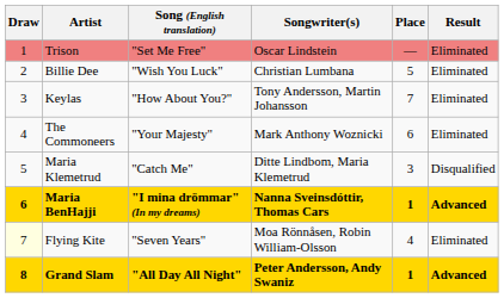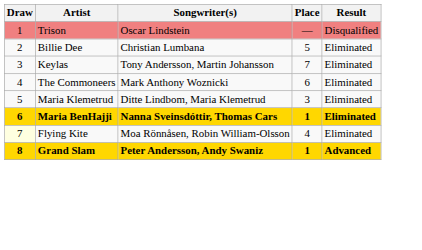- column: Song (English translation) | "Set Me Free" | "Wish You Luck" | "How About You?" | "Your Majesty" | "Catch Me" | "I mina drömmar" (In my dreams) | "Seven Years" | "All Day All Night"
Trison | Result: Eliminated -> Disqualified
Maria Klemetrud | Result: Disqualified -> Eliminated
Maria BenHajji | Result: Advanced -> Eliminated
